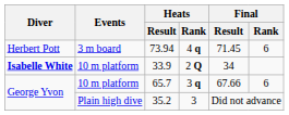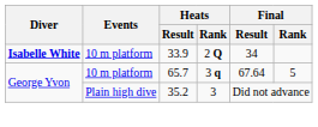- row: Herbert Pott | 3 m board | 73.94 | 4 q | 71.45 | 6
65.7 | Final / Result: 67.66 -> 67.64
65.7 | Final / Rank: 6 -> 5
